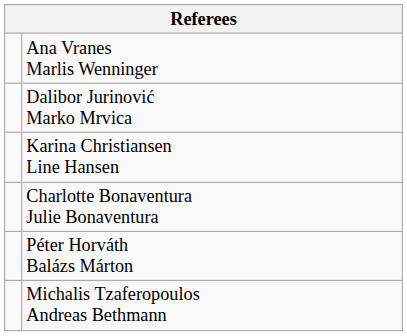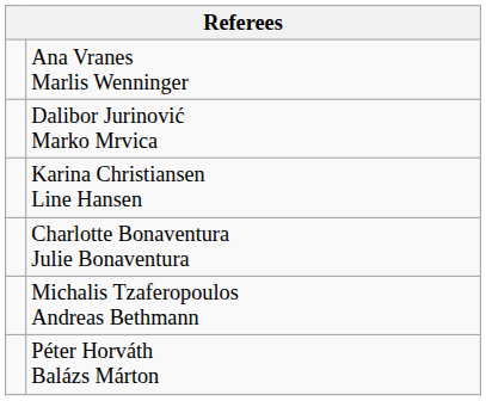rows swapped: Michalis Tzaferopoulos Andreas Bethmann <-> Péter Horváth Balázs Márton
